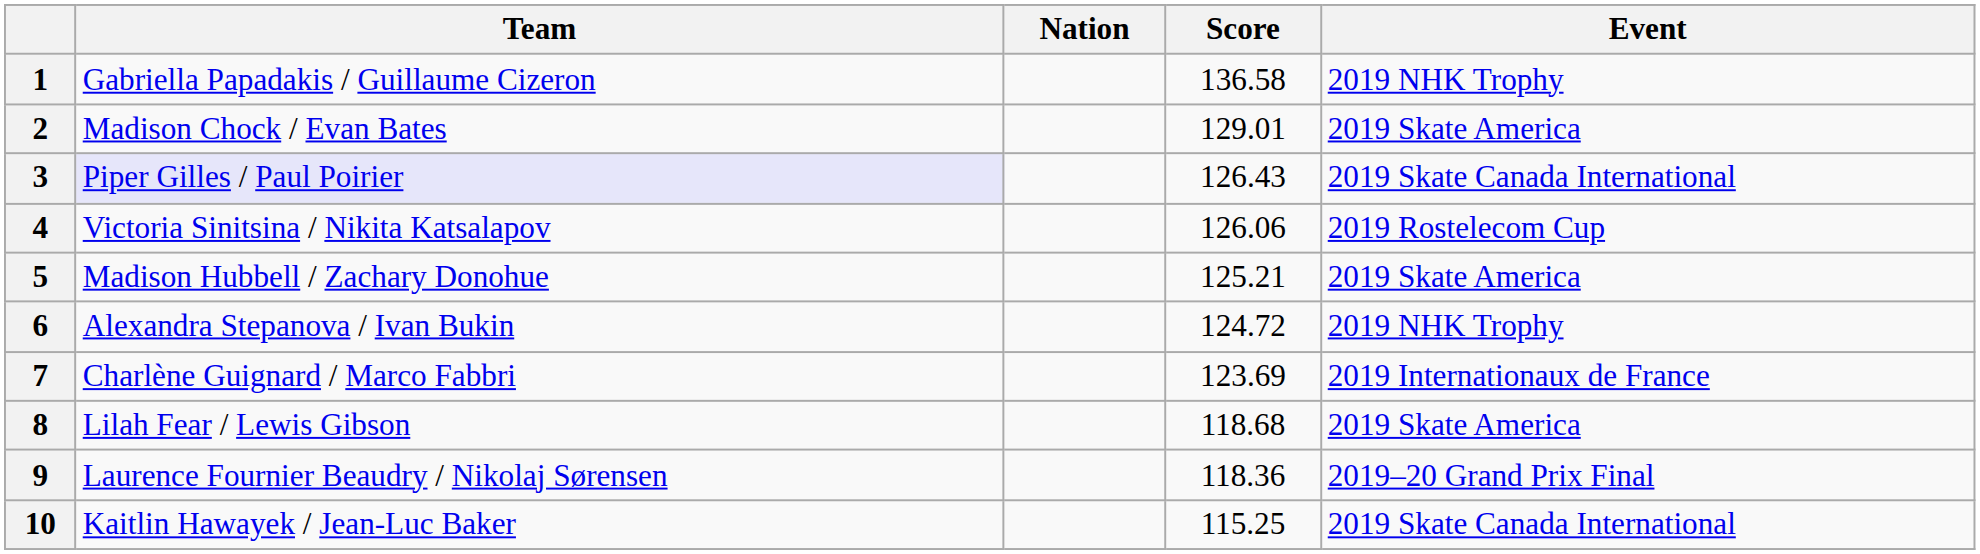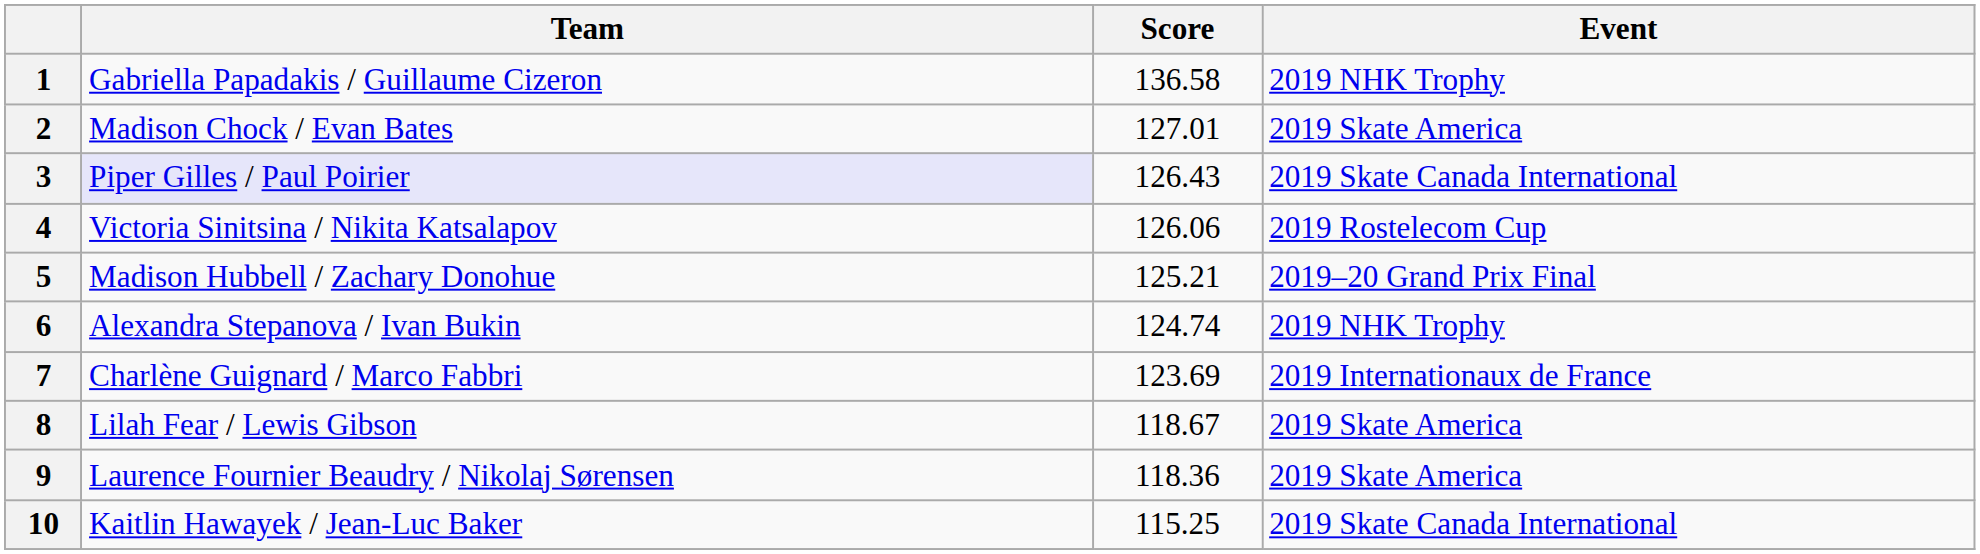- column: Nation
2 | Score: 129.01 -> 127.01
5 | Event: 2019 Skate America -> 2019–20 Grand Prix Final
6 | Score: 124.72 -> 124.74
8 | Score: 118.68 -> 118.67
9 | Event: 2019–20 Grand Prix Final -> 2019 Skate America
